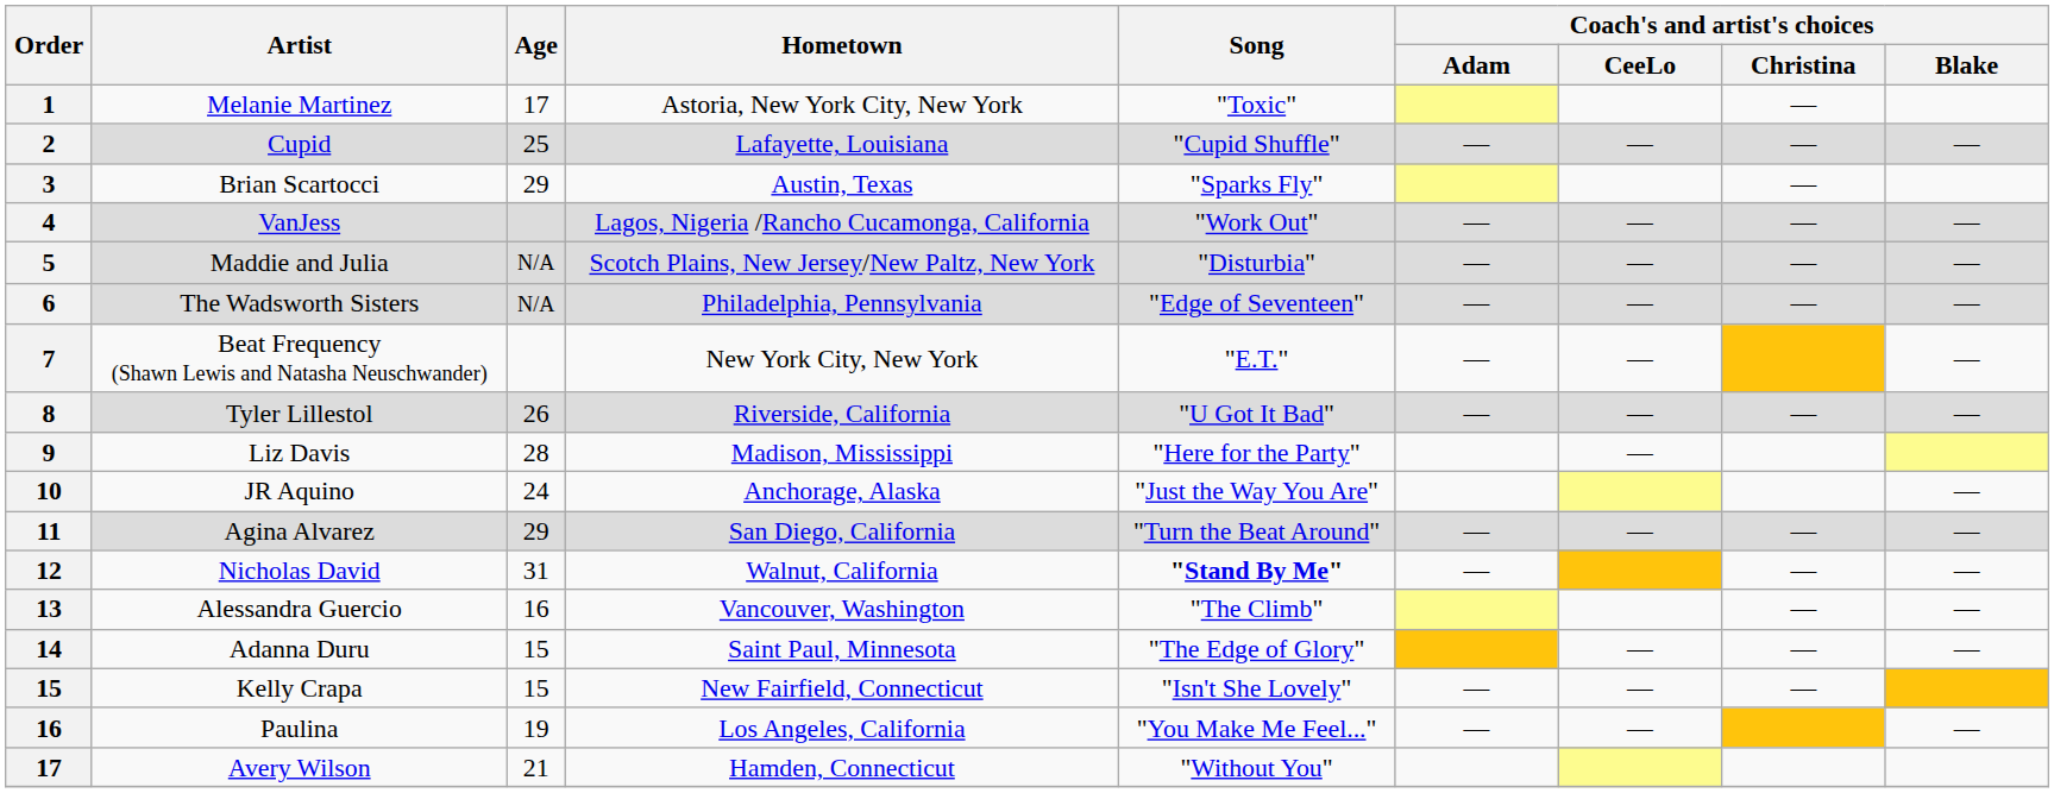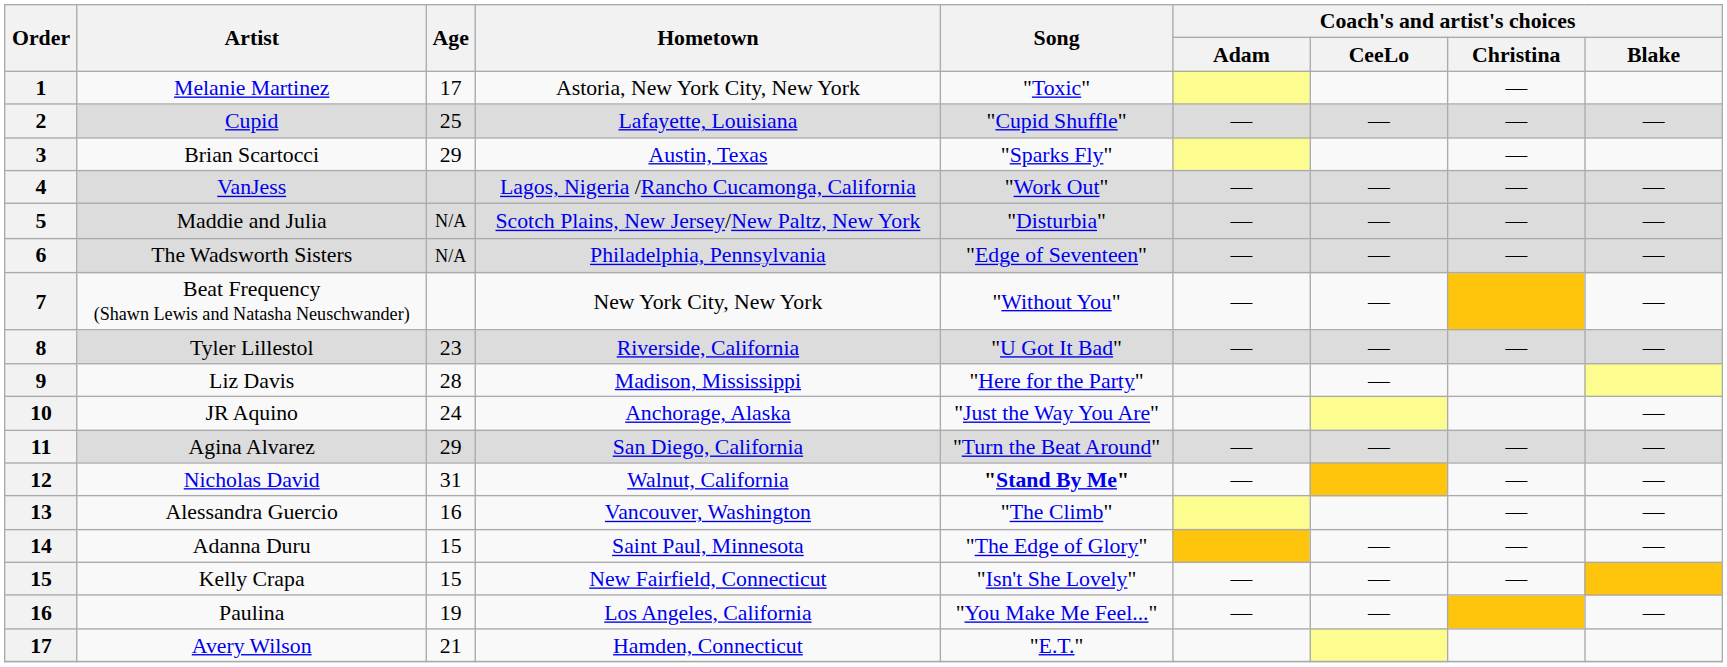Beat Frequency (Shawn Lewis and Natasha Neuschwander) | Song: "E.T." -> "Without You"
Tyler Lillestol | Age: 26 -> 23
Avery Wilson | Song: "Without You" -> "E.T."
